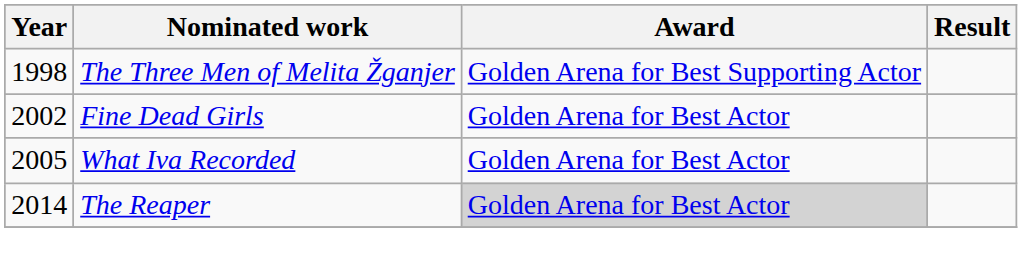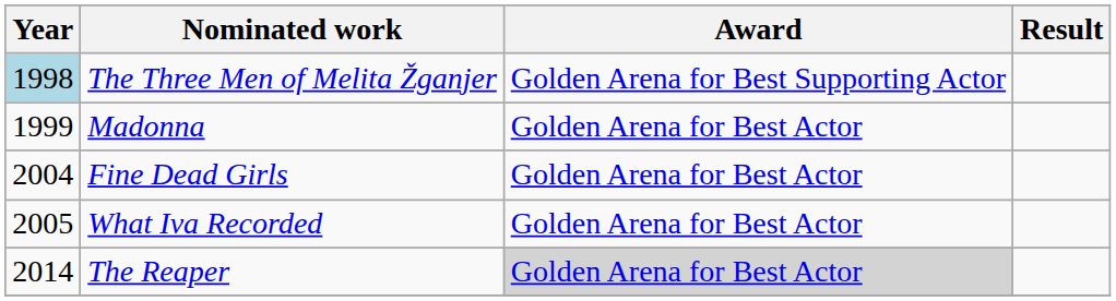The Three Men of Melita Žganjer | Year: no background -> lightblue background
+ row: 1999 | Madonna | Golden Arena for Best Actor
Fine Dead Girls | Year: 2002 -> 2004
